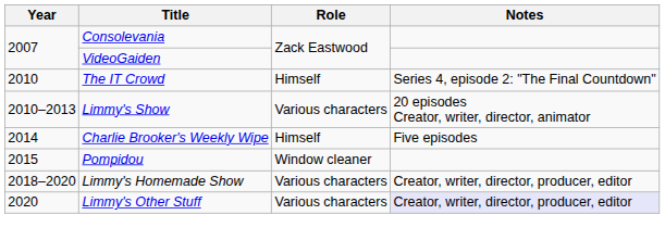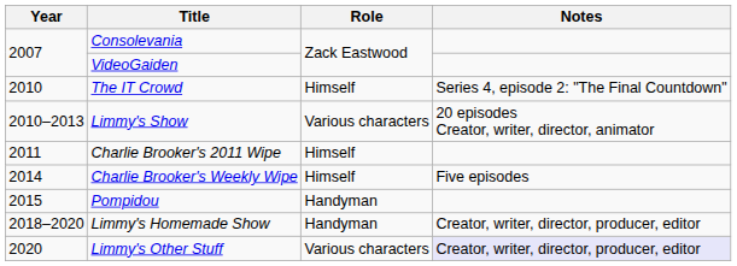+ row: 2011 | Charlie Brooker's 2011 Wipe | Himself
Pompidou | Role: Window cleaner -> Handyman
Limmy's Homemade Show | Role: Various characters -> Handyman
